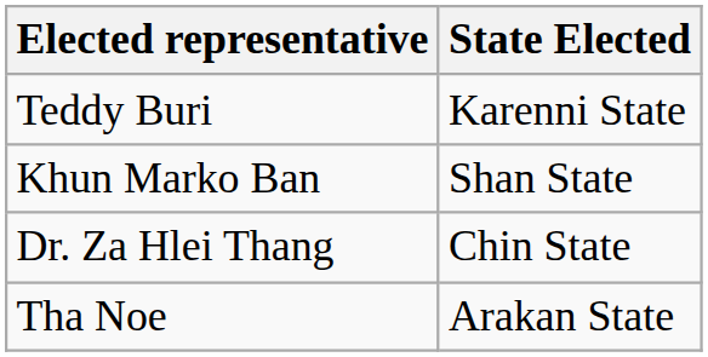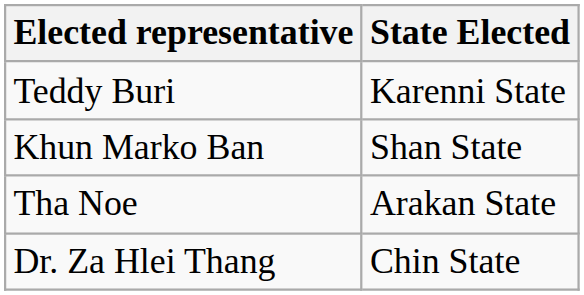rows swapped: Dr. Za Hlei Thang <-> Tha Noe
